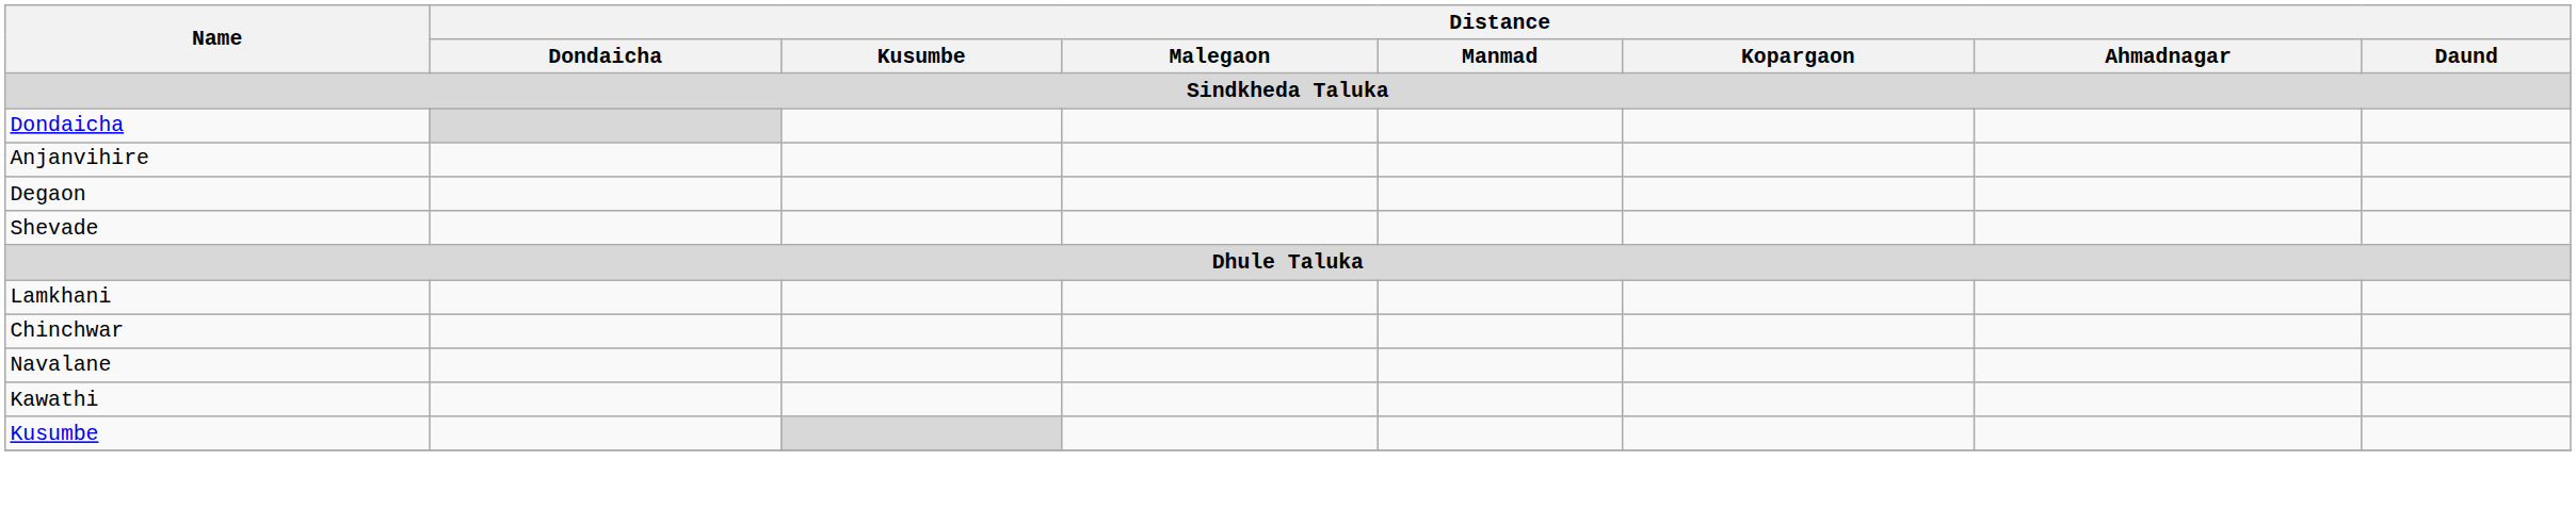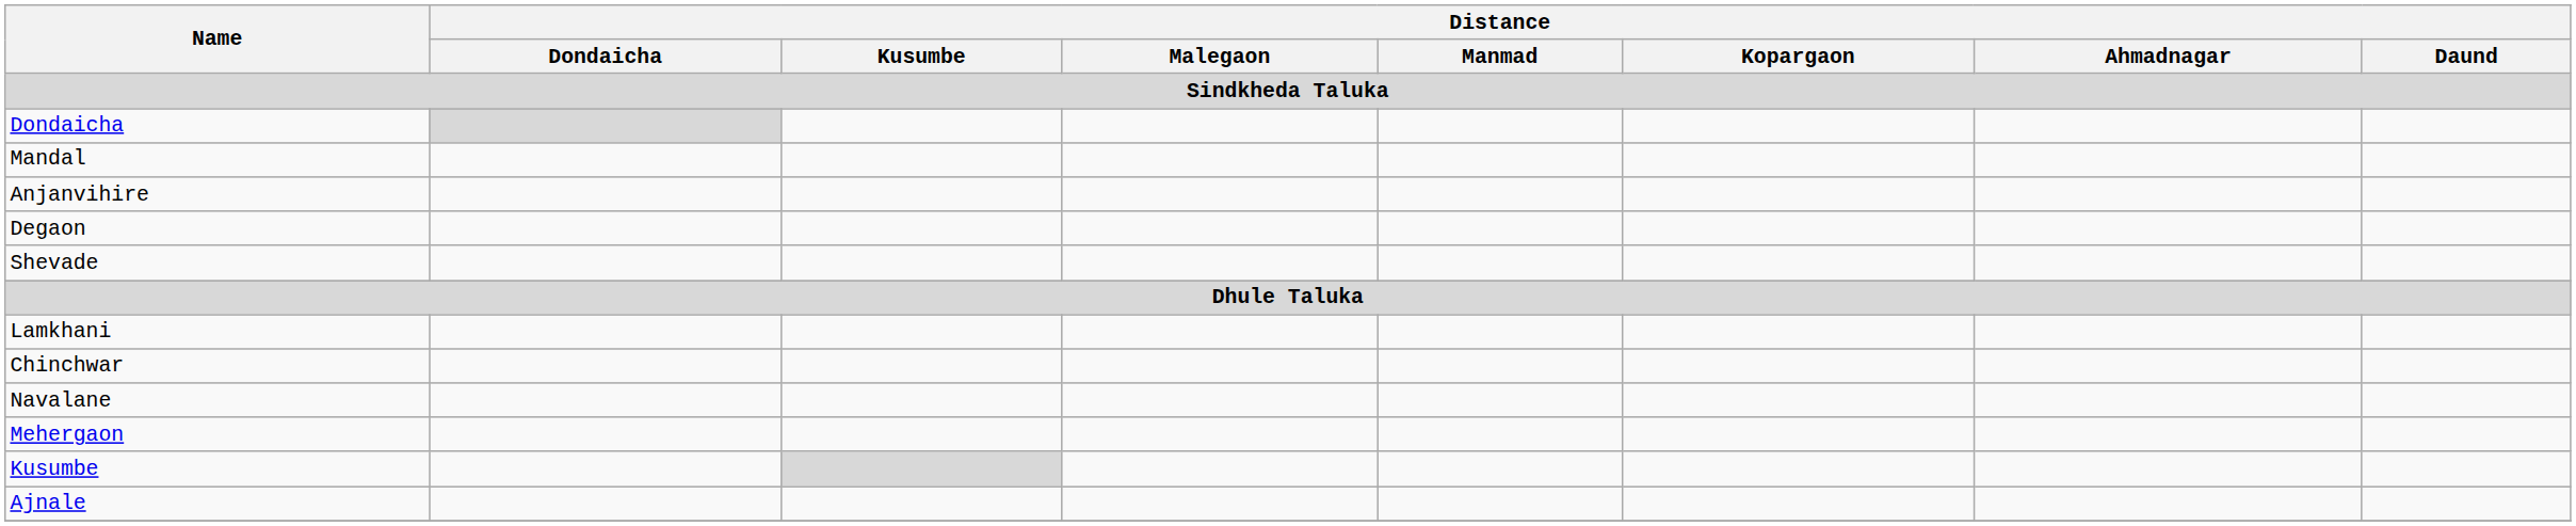+ row: Mandal
+ row: Mehergaon
- row: Kawathi
+ row: Ajnale
